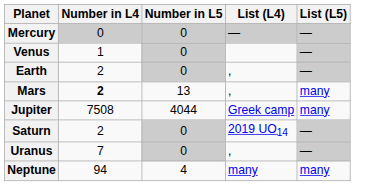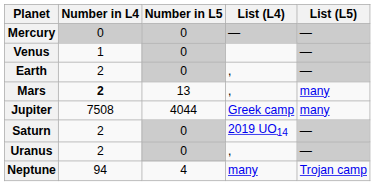Uranus | Number in L4: 7 -> 2
Neptune | List (L5): many -> Trojan camp
